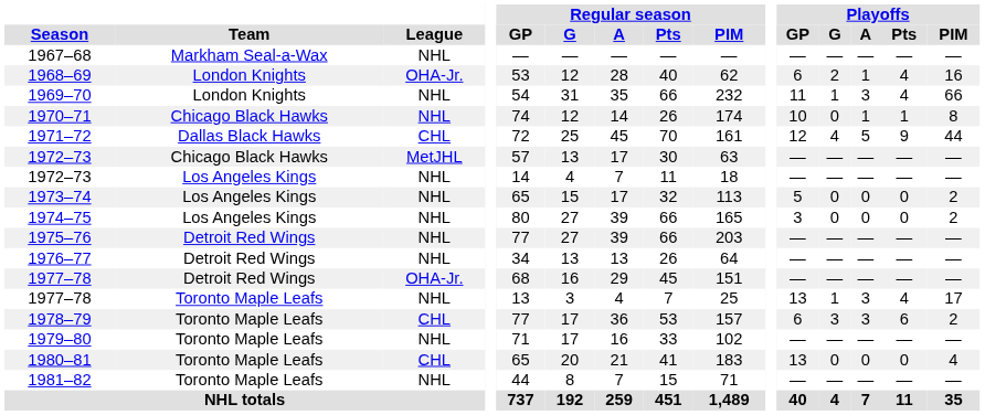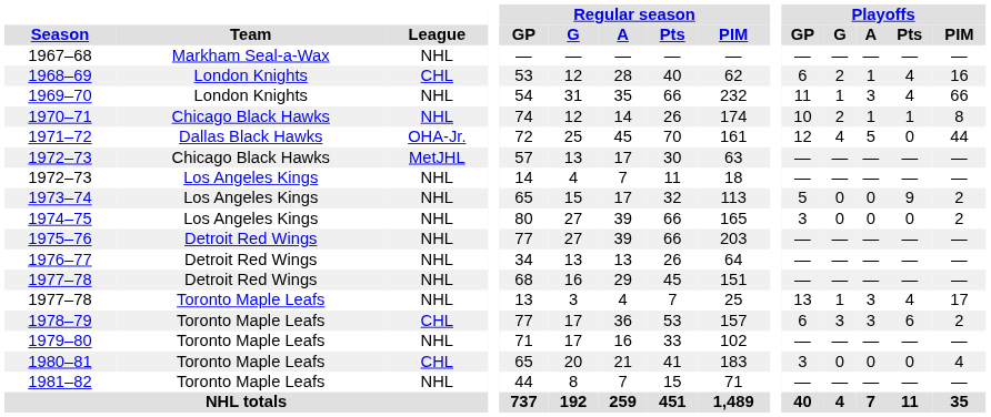1968–69 | League: OHA-Jr. -> CHL
1970–71 | Playoffs / G: 0 -> 2
1971–72 | League: CHL -> OHA-Jr.
1971–72 | Playoffs / Pts: 9 -> 0
1973–74 | Playoffs / Pts: 0 -> 9
1977–78 / Detroit Red Wings | League: OHA-Jr. -> NHL
1980–81 | Playoffs / GP: 13 -> 3
